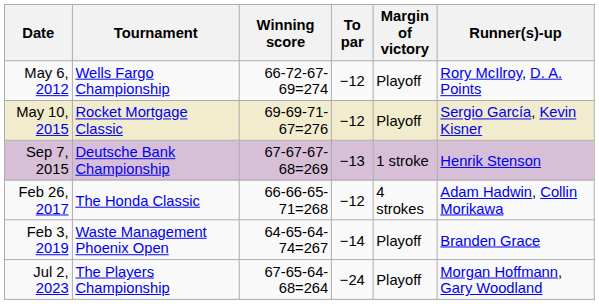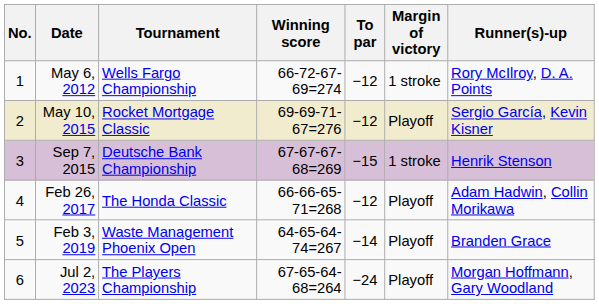+ column: No. | 1 | 2 | 3 | 4 | 5 | 6
May 6, 2012 | Margin of victory: Playoff -> 1 stroke
Sep 7, 2015 | To par: −13 -> −15
Feb 26, 2017 | Margin of victory: 4 strokes -> Playoff
